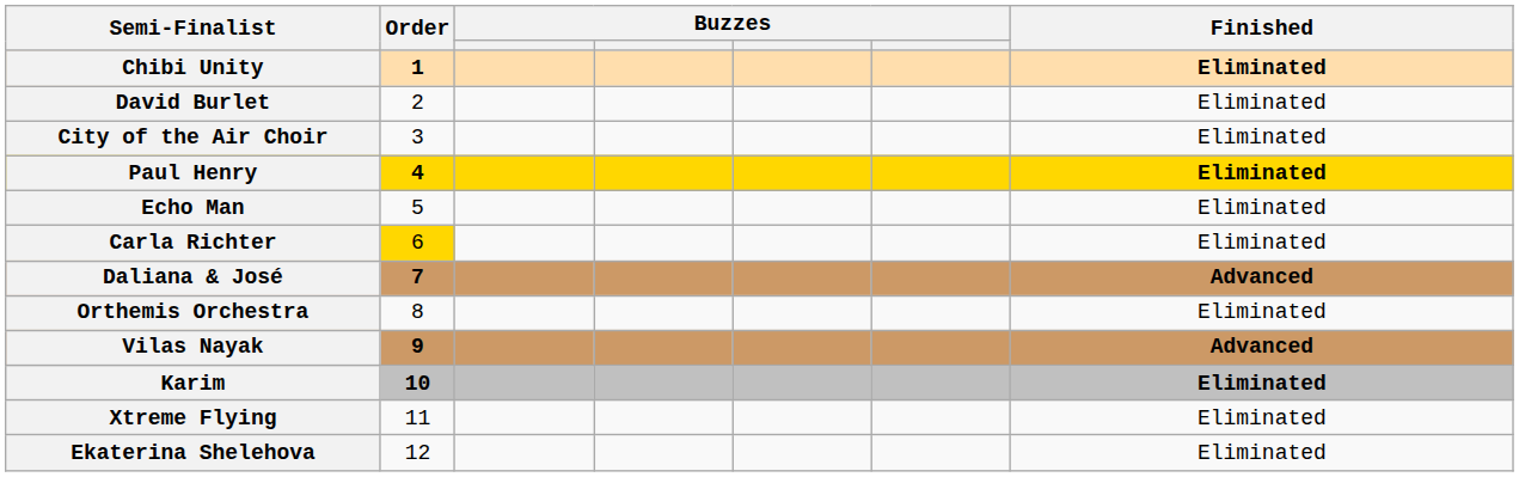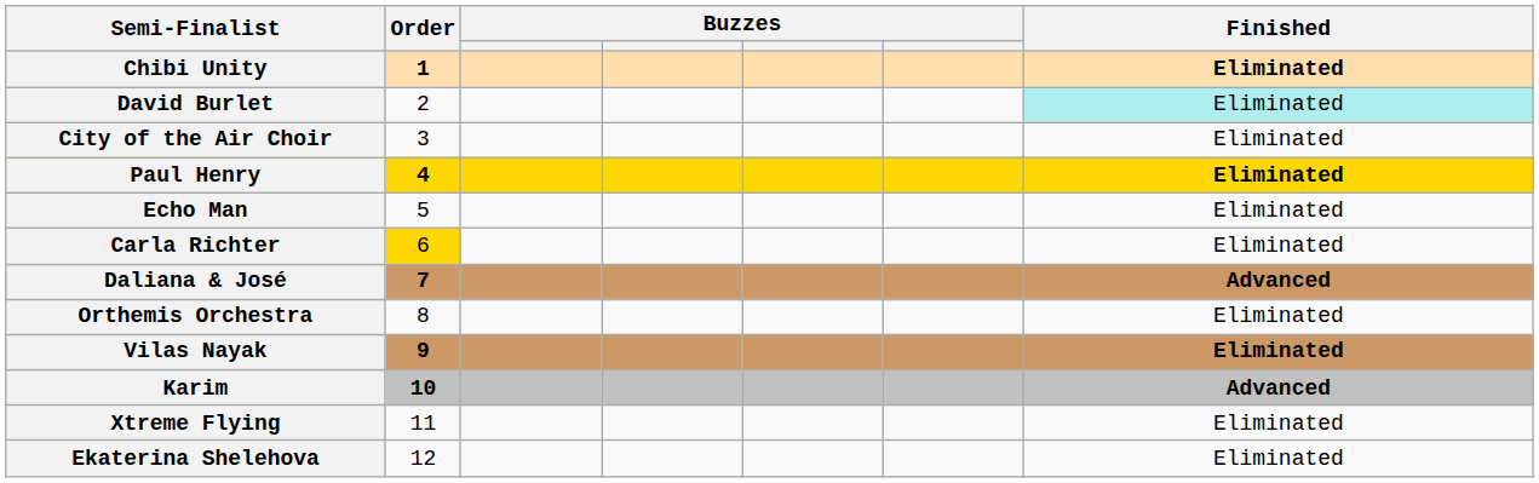David Burlet | Finished: no background -> paleturquoise background
Vilas Nayak | Finished: Advanced -> Eliminated
Karim | Finished: Eliminated -> Advanced
